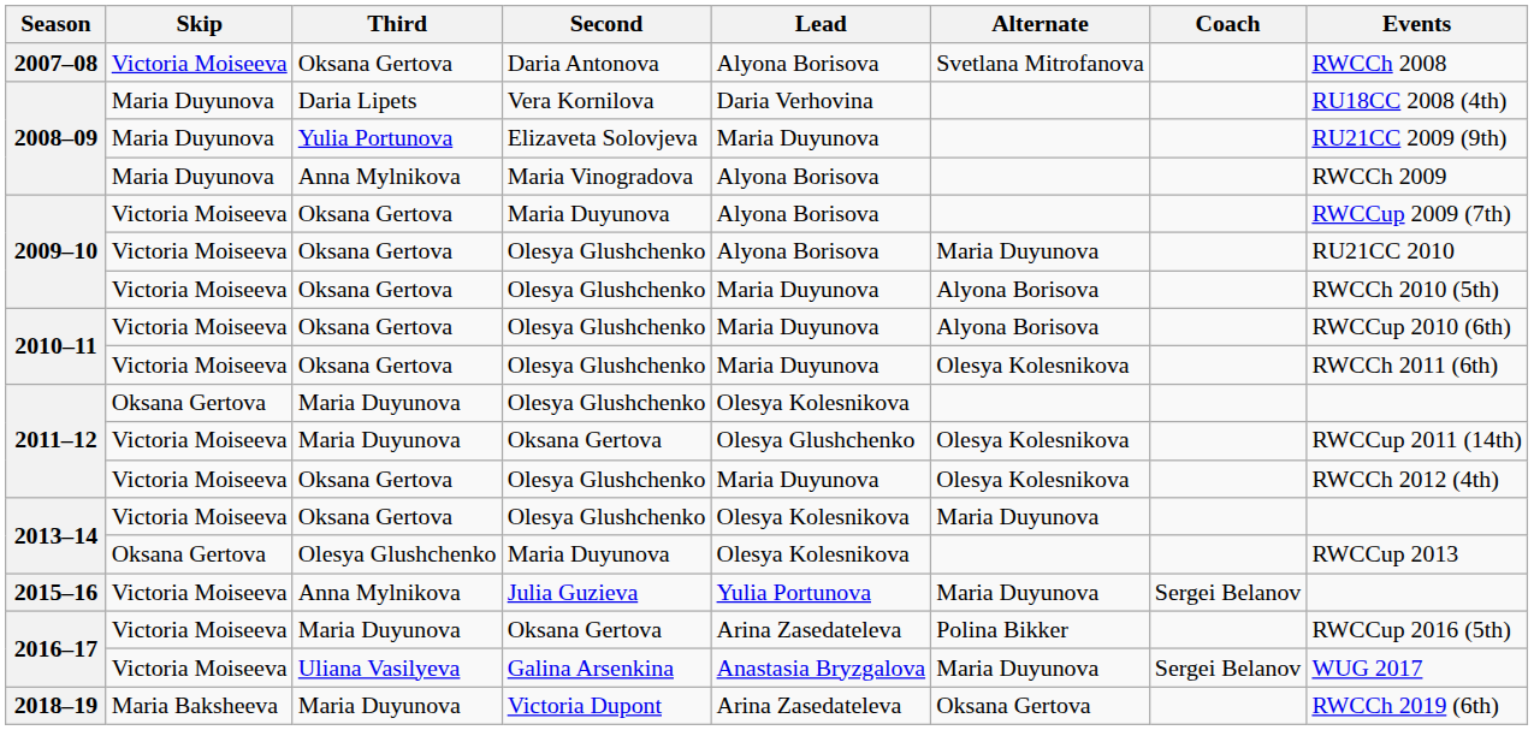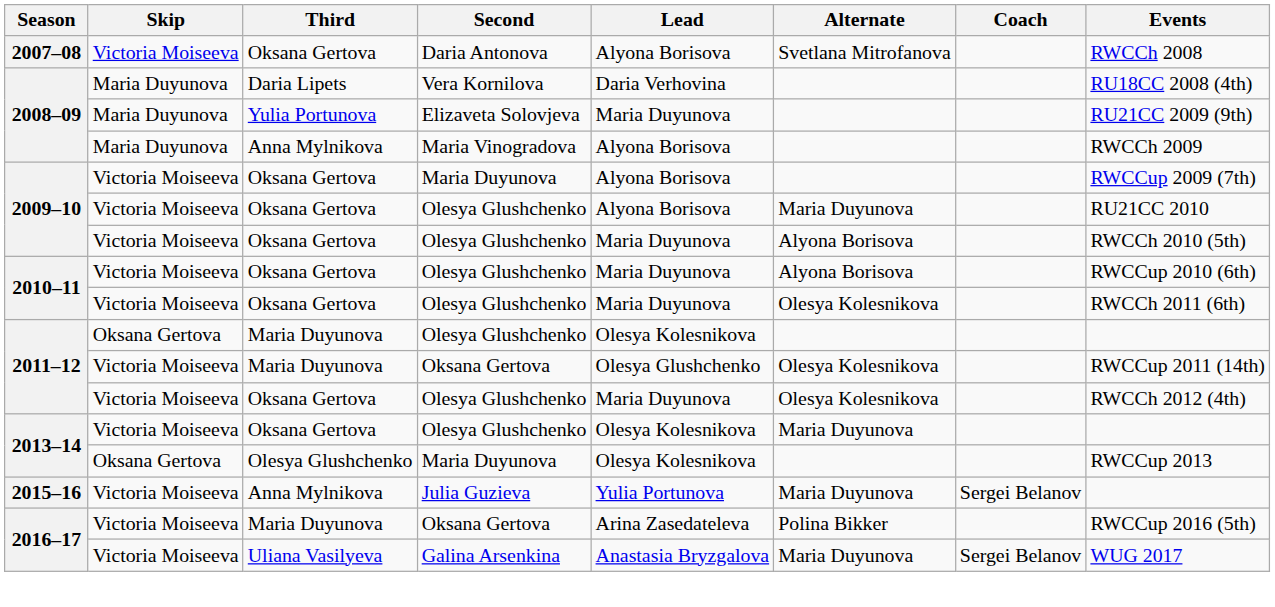- row: 2018–19 | Maria Baksheeva | Maria Duyunova | Victoria Dupont | Arina Zasedateleva | Oksana Gertova | RWCCh 2019 (6th)
